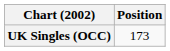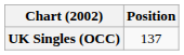UK Singles (OCC) | Position: 173 -> 137
